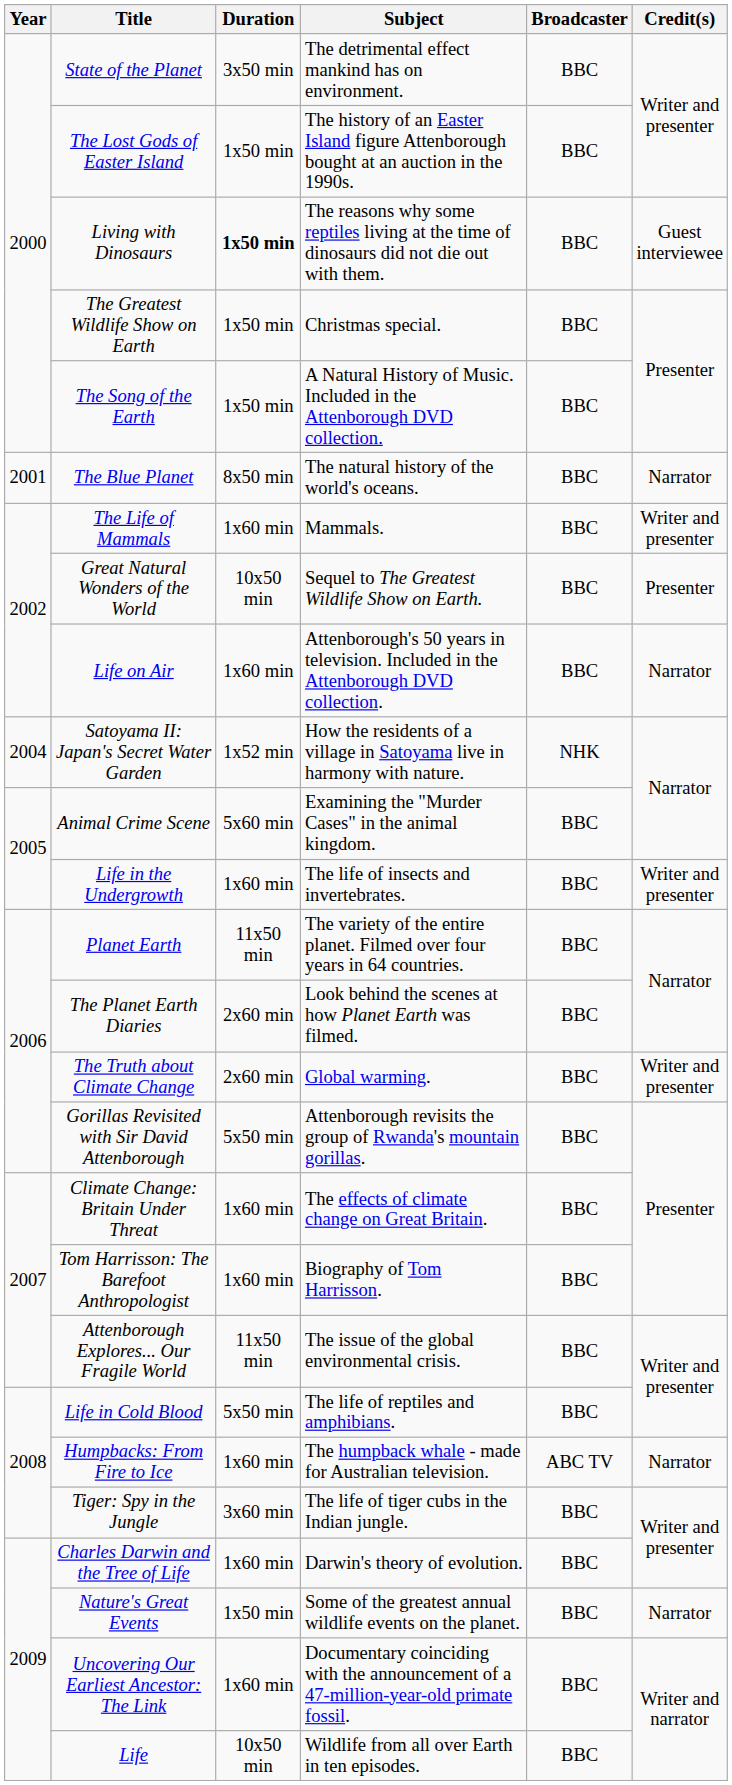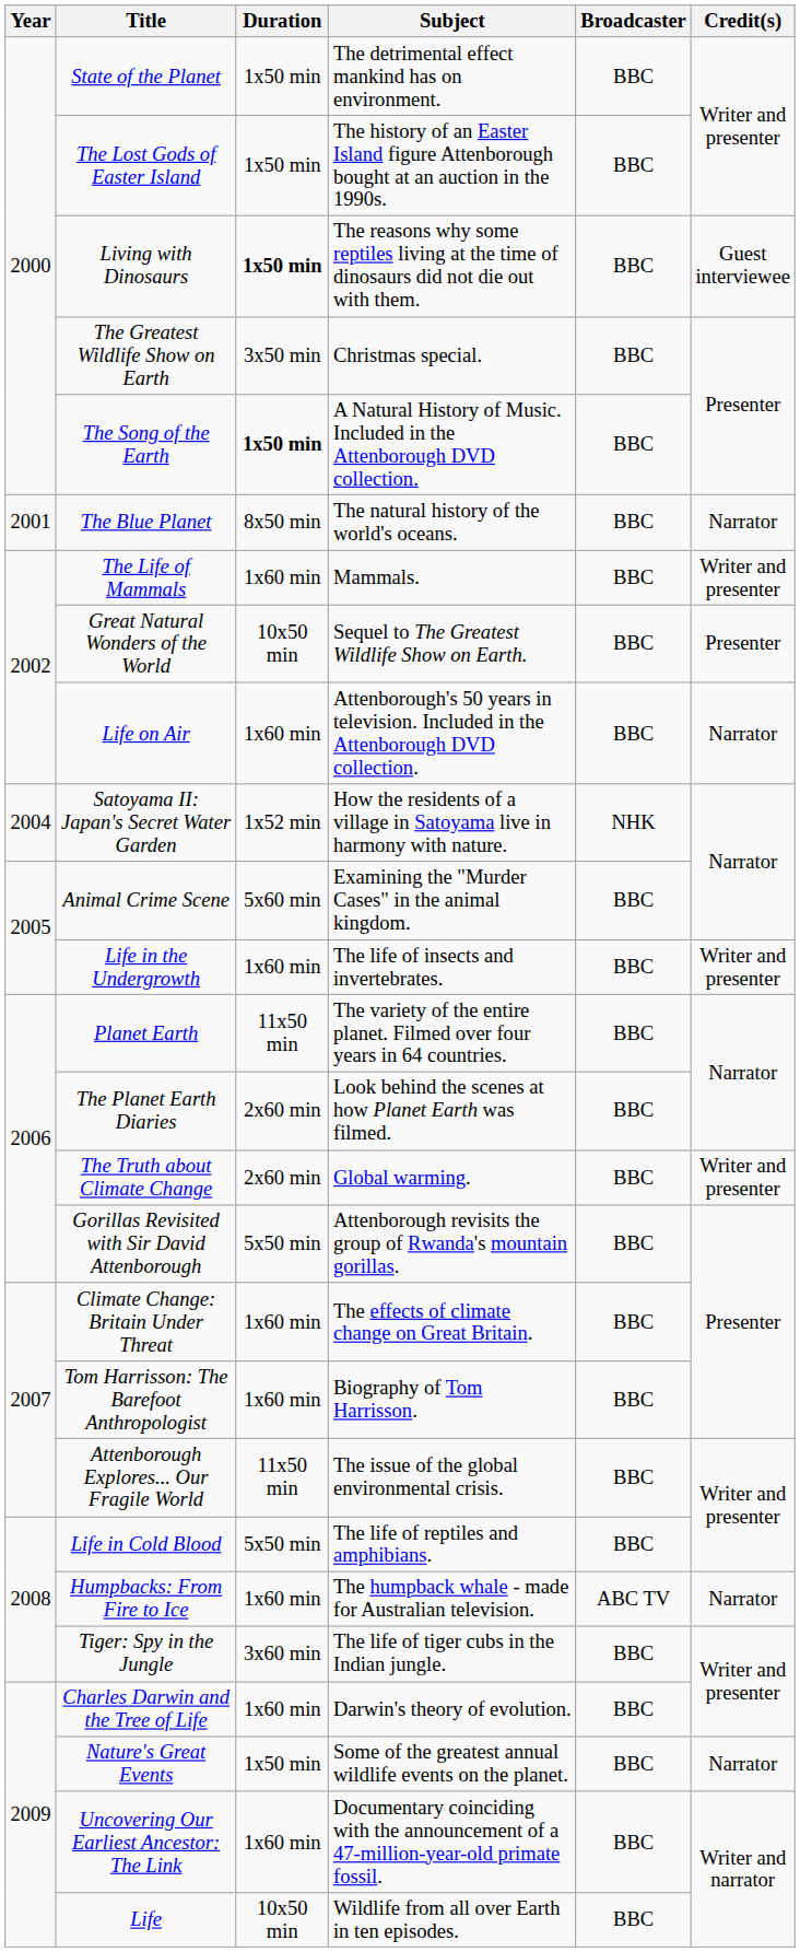State of the Planet | Duration: 3x50 min -> 1x50 min
The Greatest Wildlife Show on Earth | Duration: 1x50 min -> 3x50 min
The Song of the Earth | Duration: normal -> bold
